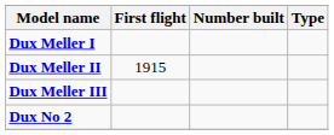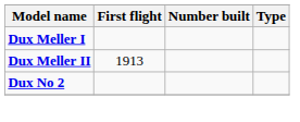Dux Meller II | First flight: 1915 -> 1913
- row: Dux Meller III
